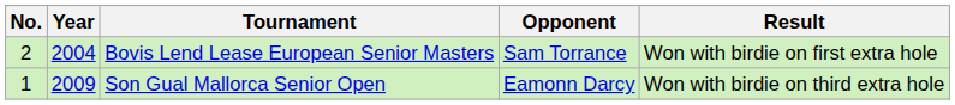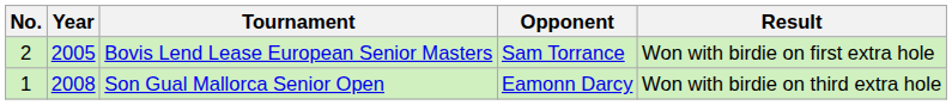Bovis Lend Lease European Senior Masters | Year: 2004 -> 2005
Son Gual Mallorca Senior Open | Year: 2009 -> 2008
